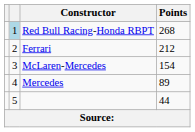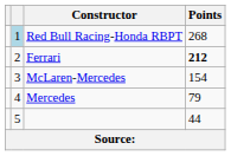Ferrari | Points: normal -> bold
Mercedes | Points: 89 -> 79
